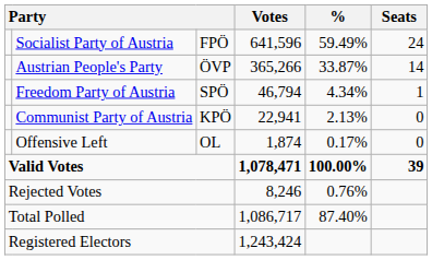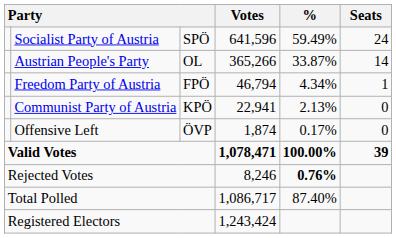Socialist Party of Austria | column 3: FPÖ -> SPÖ
Austrian People's Party | column 3: ÖVP -> OL
Freedom Party of Austria | column 3: SPÖ -> FPÖ
Offensive Left | column 3: OL -> ÖVP
Rejected Votes | %: normal -> bold
